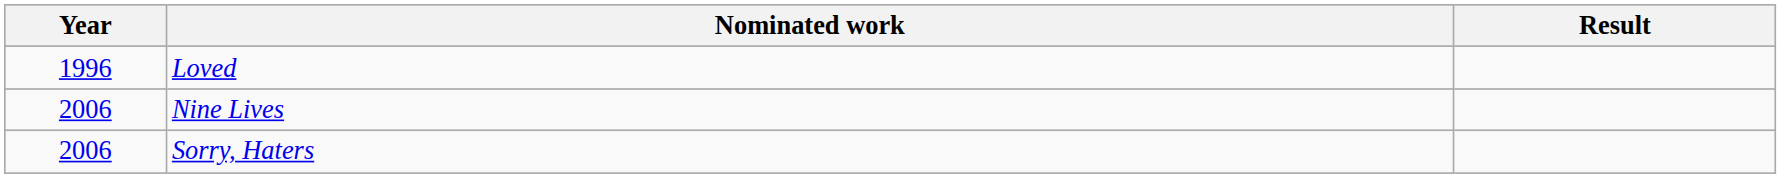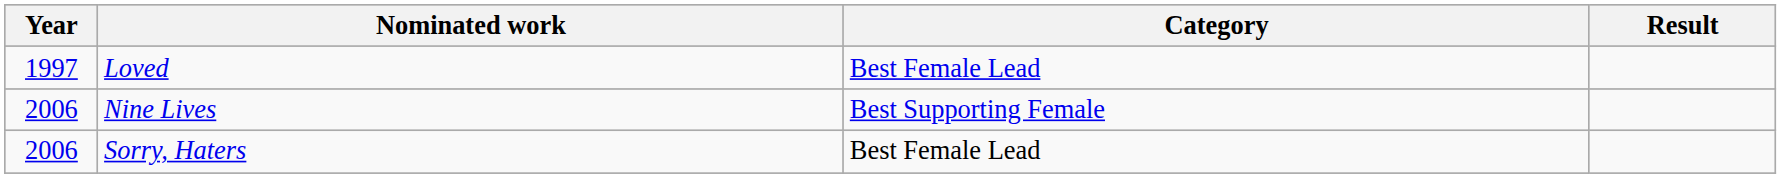+ column: Category | Best Female Lead | Best Supporting Female | Best Female Lead
Loved | Year: 1996 -> 1997
